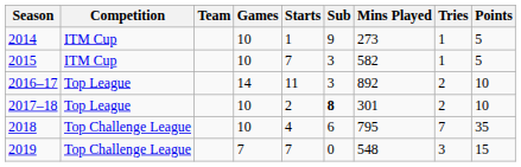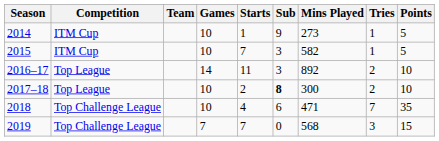2017–18 | Mins Played: 301 -> 300
2018 | Mins Played: 795 -> 471
2019 | Mins Played: 548 -> 568
